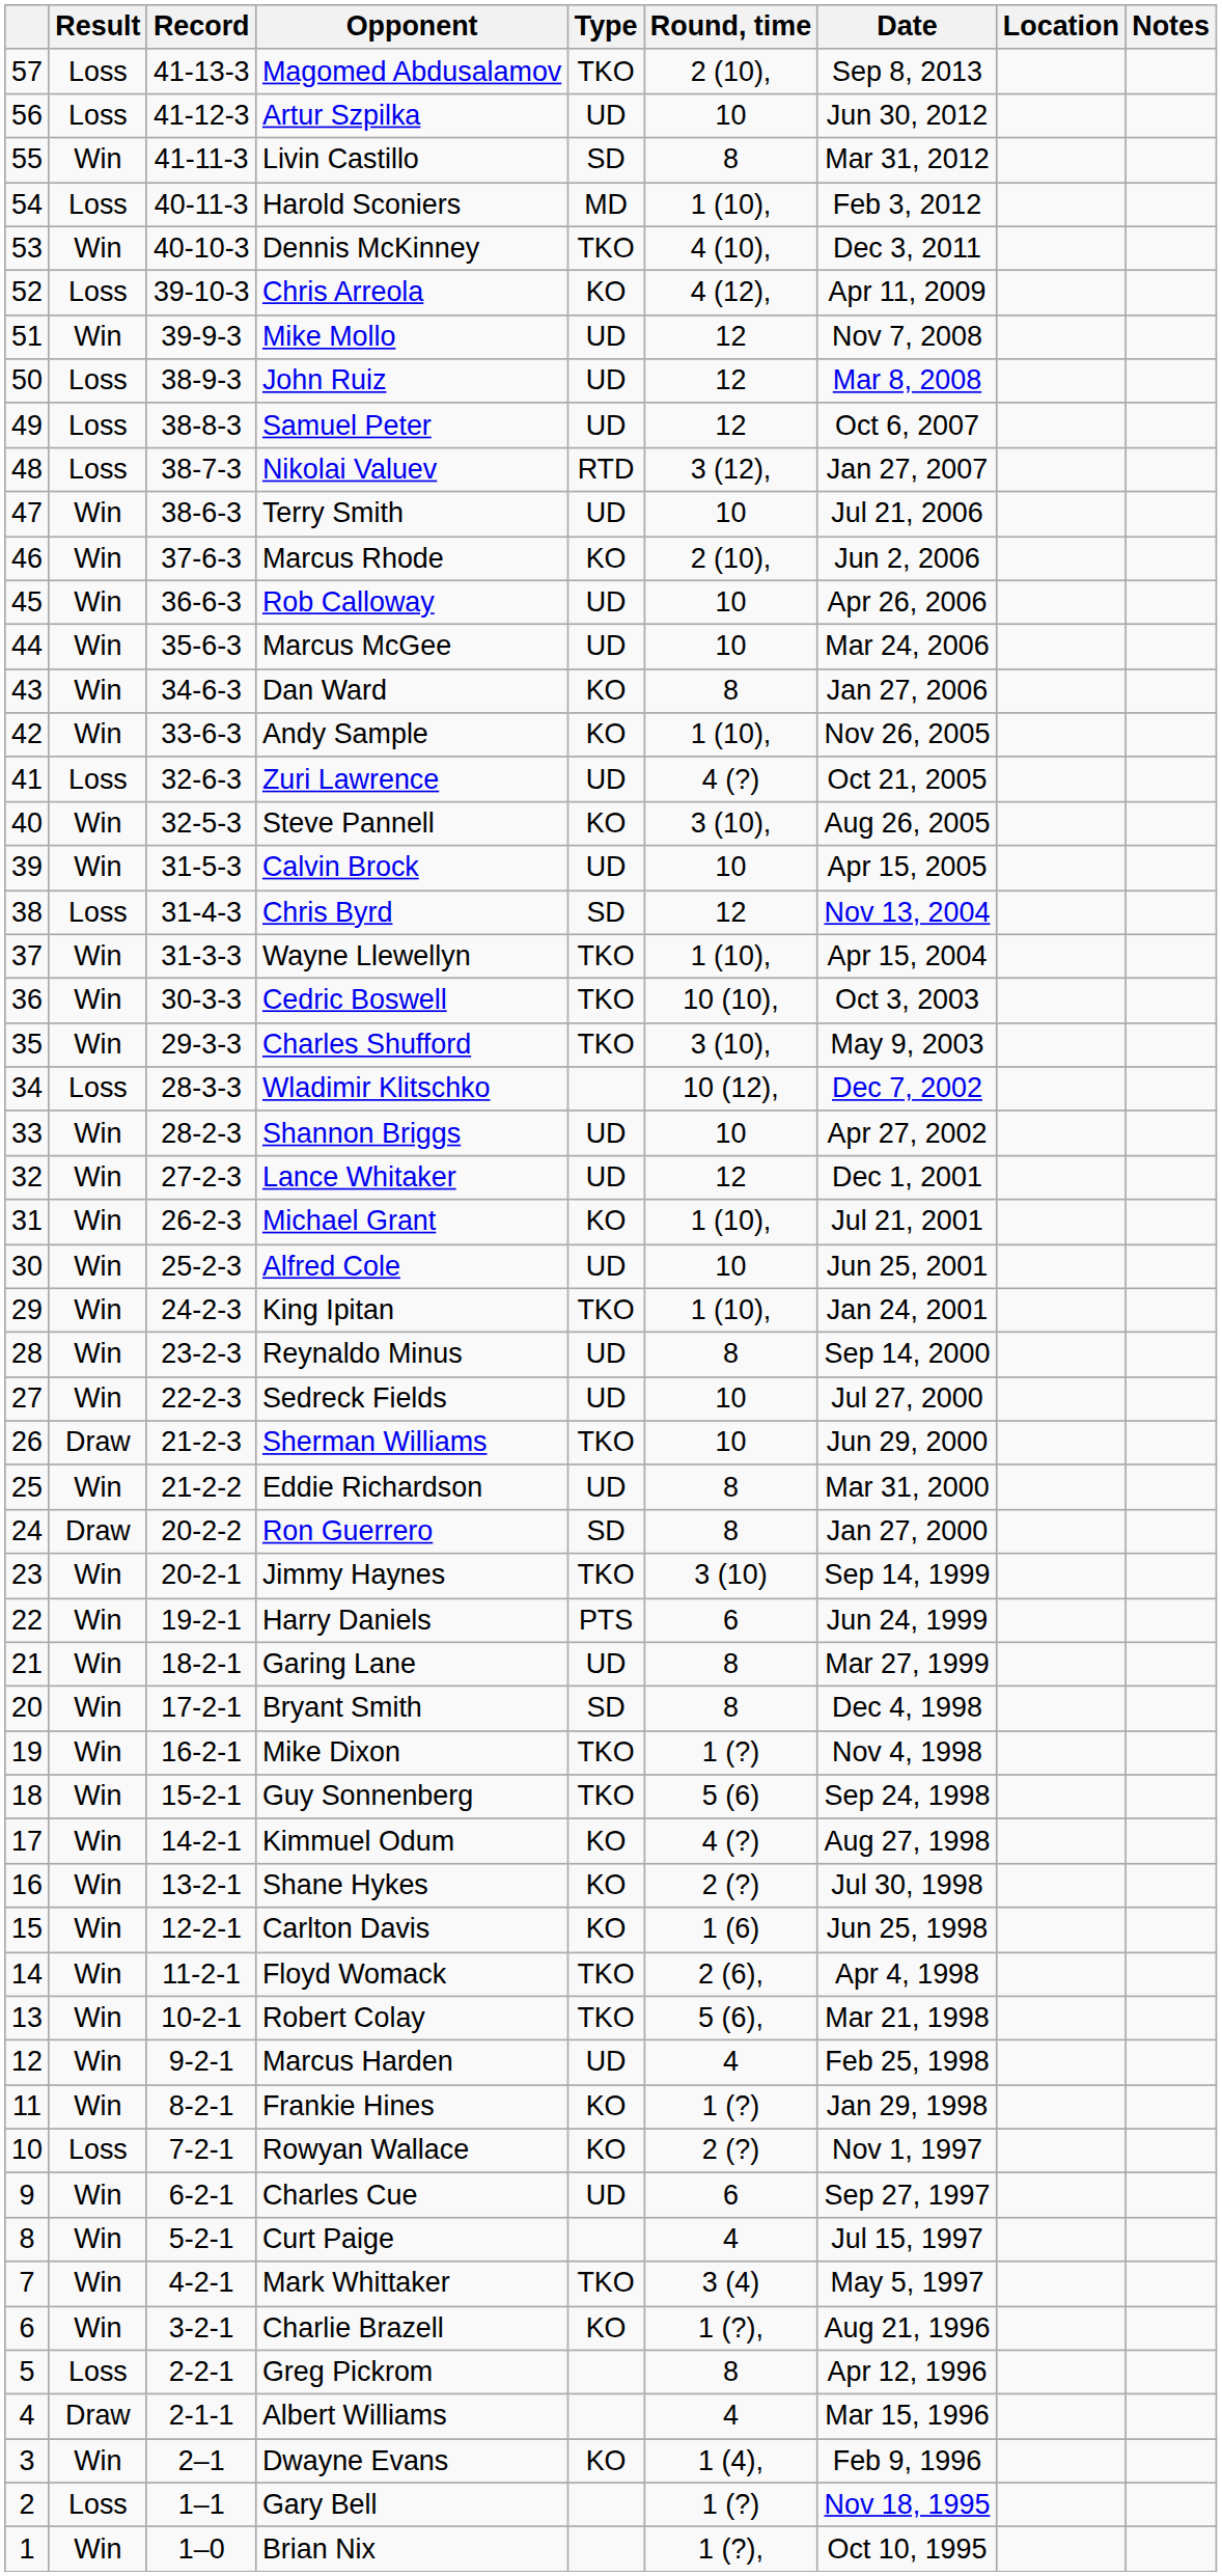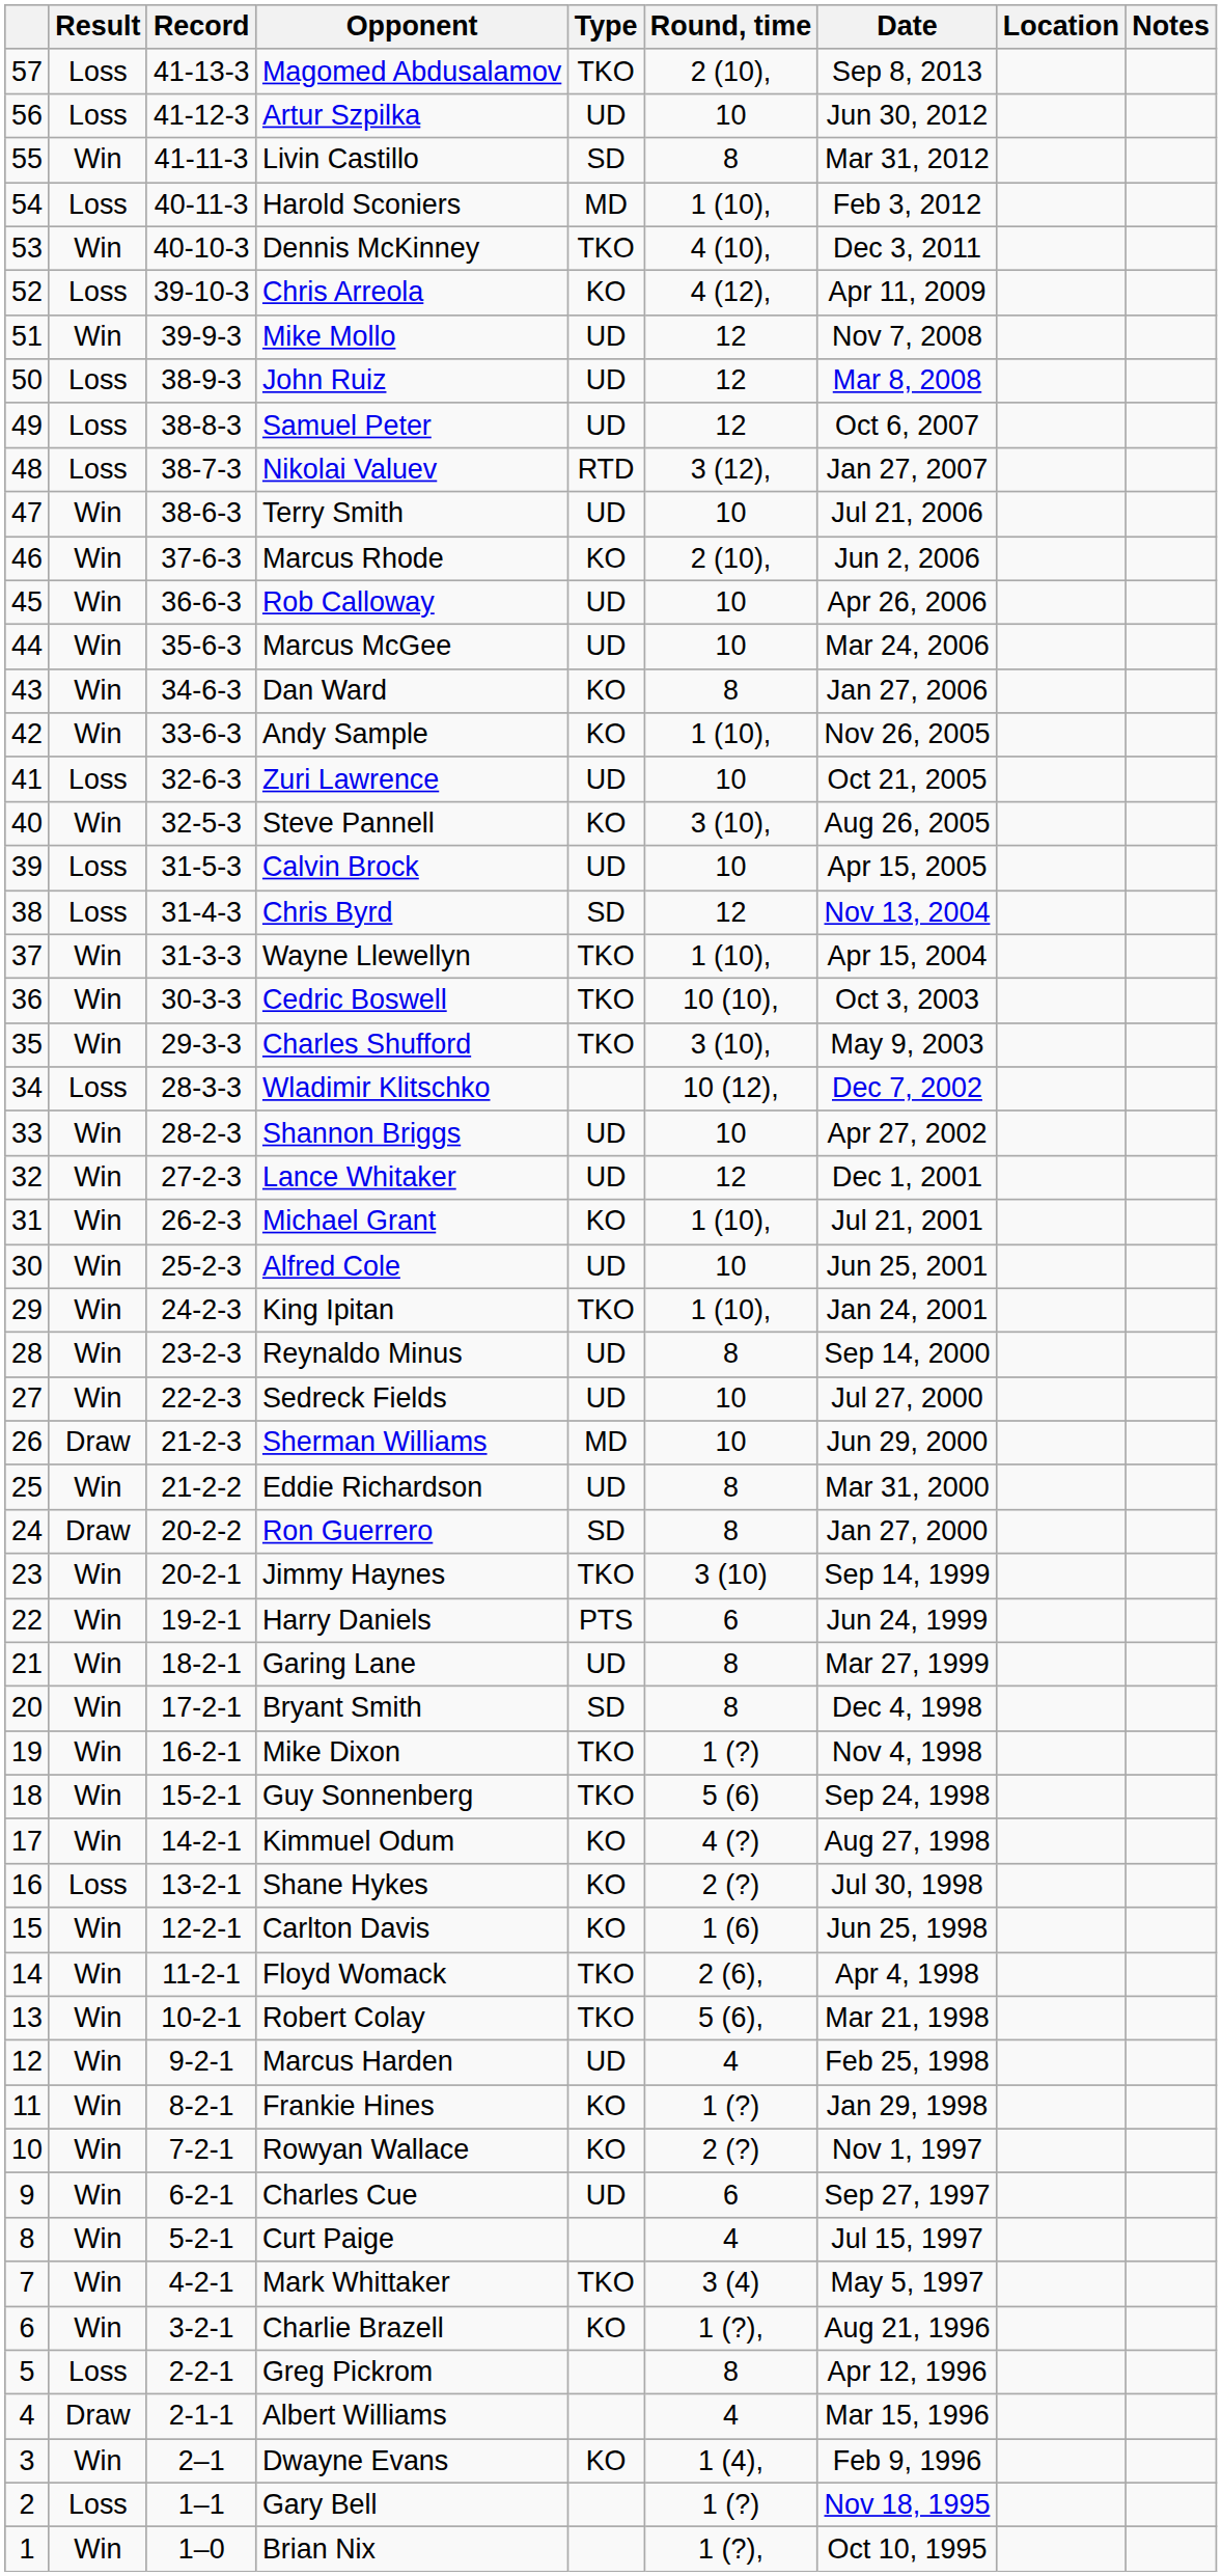Zuri Lawrence | Round, time: 4 (?) -> 10
Calvin Brock | Result: Win -> Loss
Sherman Williams | Type: TKO -> MD
Shane Hykes | Result: Win -> Loss
Rowyan Wallace | Result: Loss -> Win
